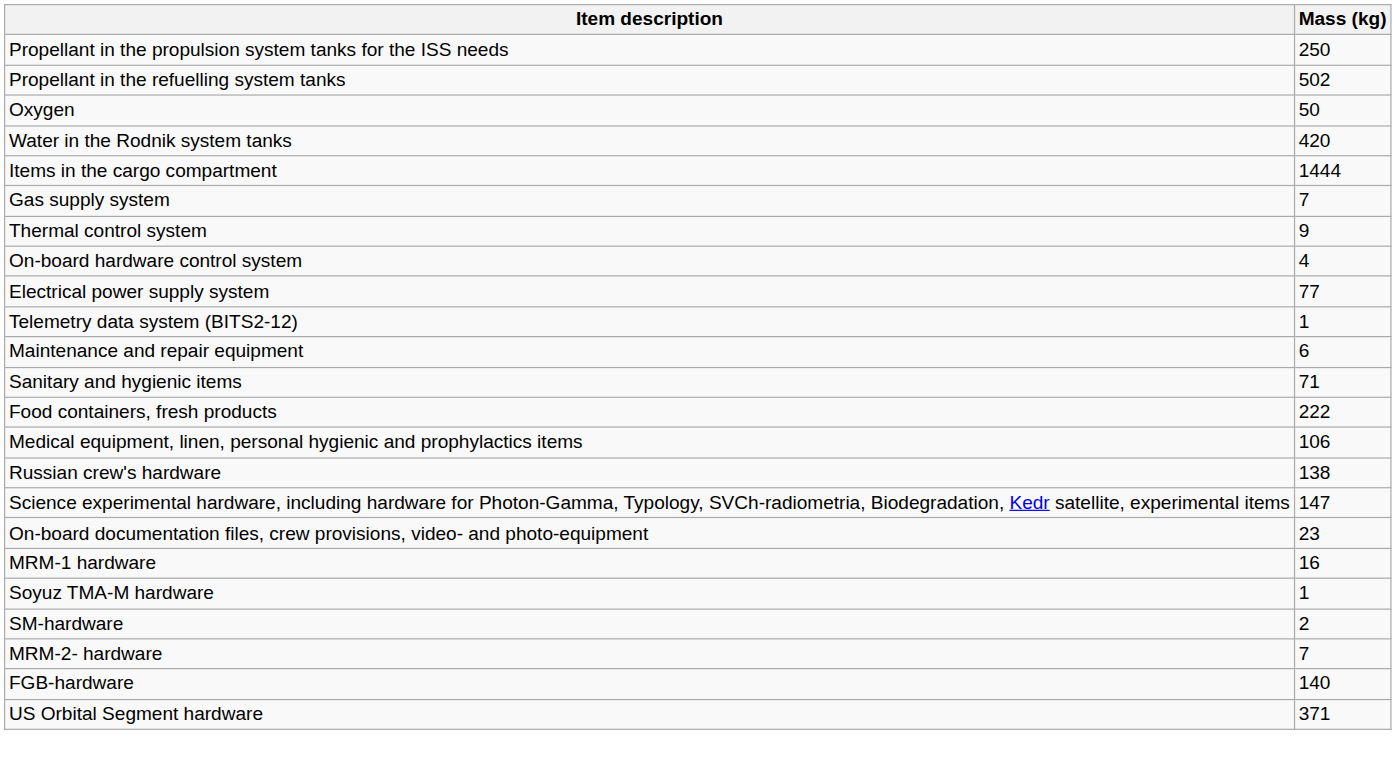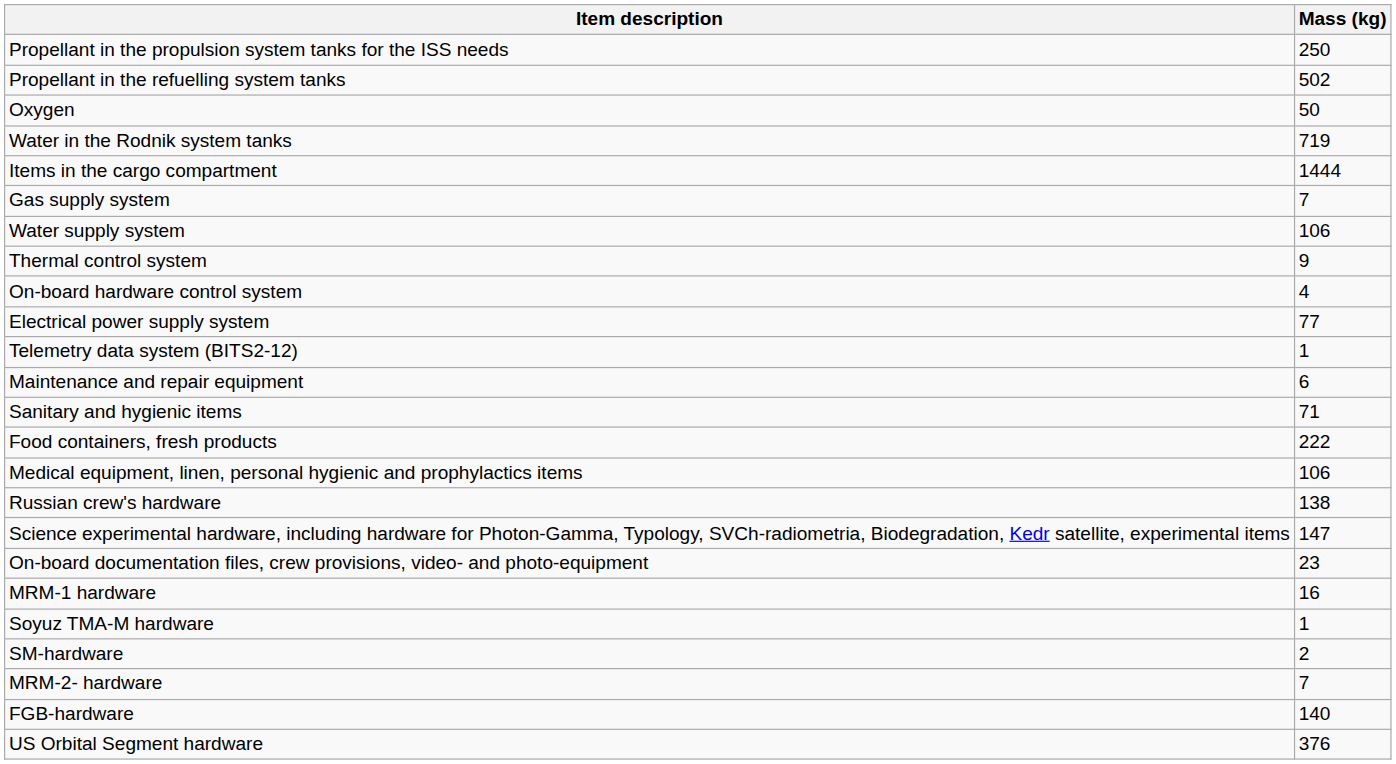Water in the Rodnik system tanks | Mass (kg): 420 -> 719
+ row: Water supply system | 106
US Orbital Segment hardware | Mass (kg): 371 -> 376
